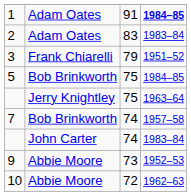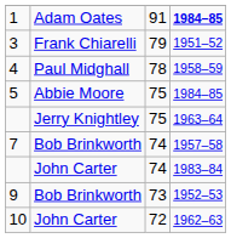- row: 2 | Adam Oates | 83 | 1983–84
+ row: 4 | Paul Midghall | 78 | 1958–59
5 | column 2: Bob Brinkworth -> Abbie Moore
9 | column 2: Abbie Moore -> Bob Brinkworth
10 | column 2: Abbie Moore -> John Carter
